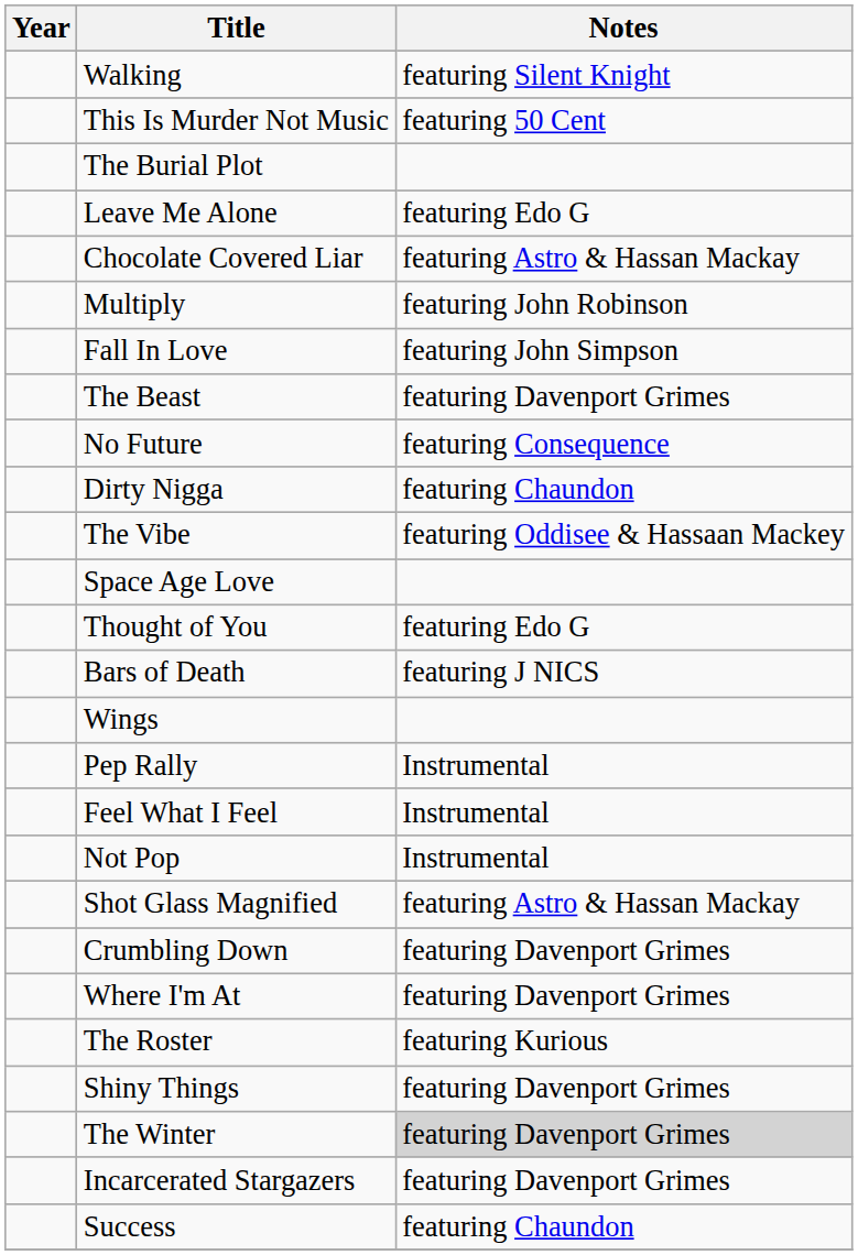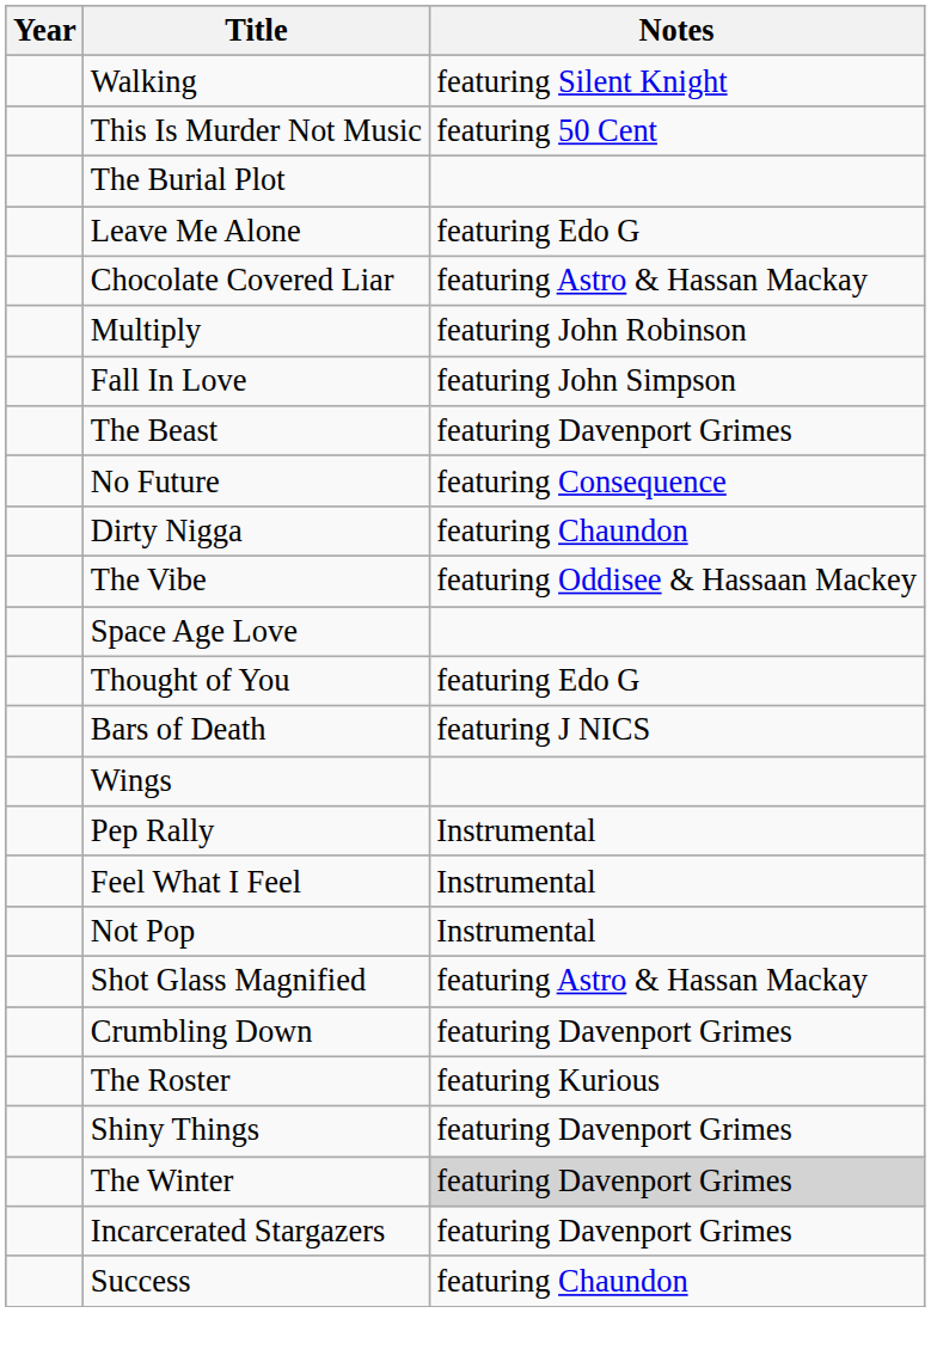- row: Where I'm At | featuring Davenport Grimes
